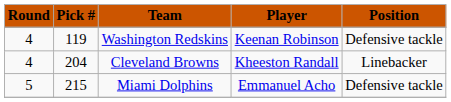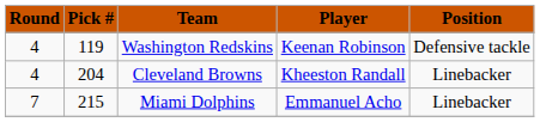Miami Dolphins | Round: 5 -> 7
Miami Dolphins | Position: Defensive tackle -> Linebacker
